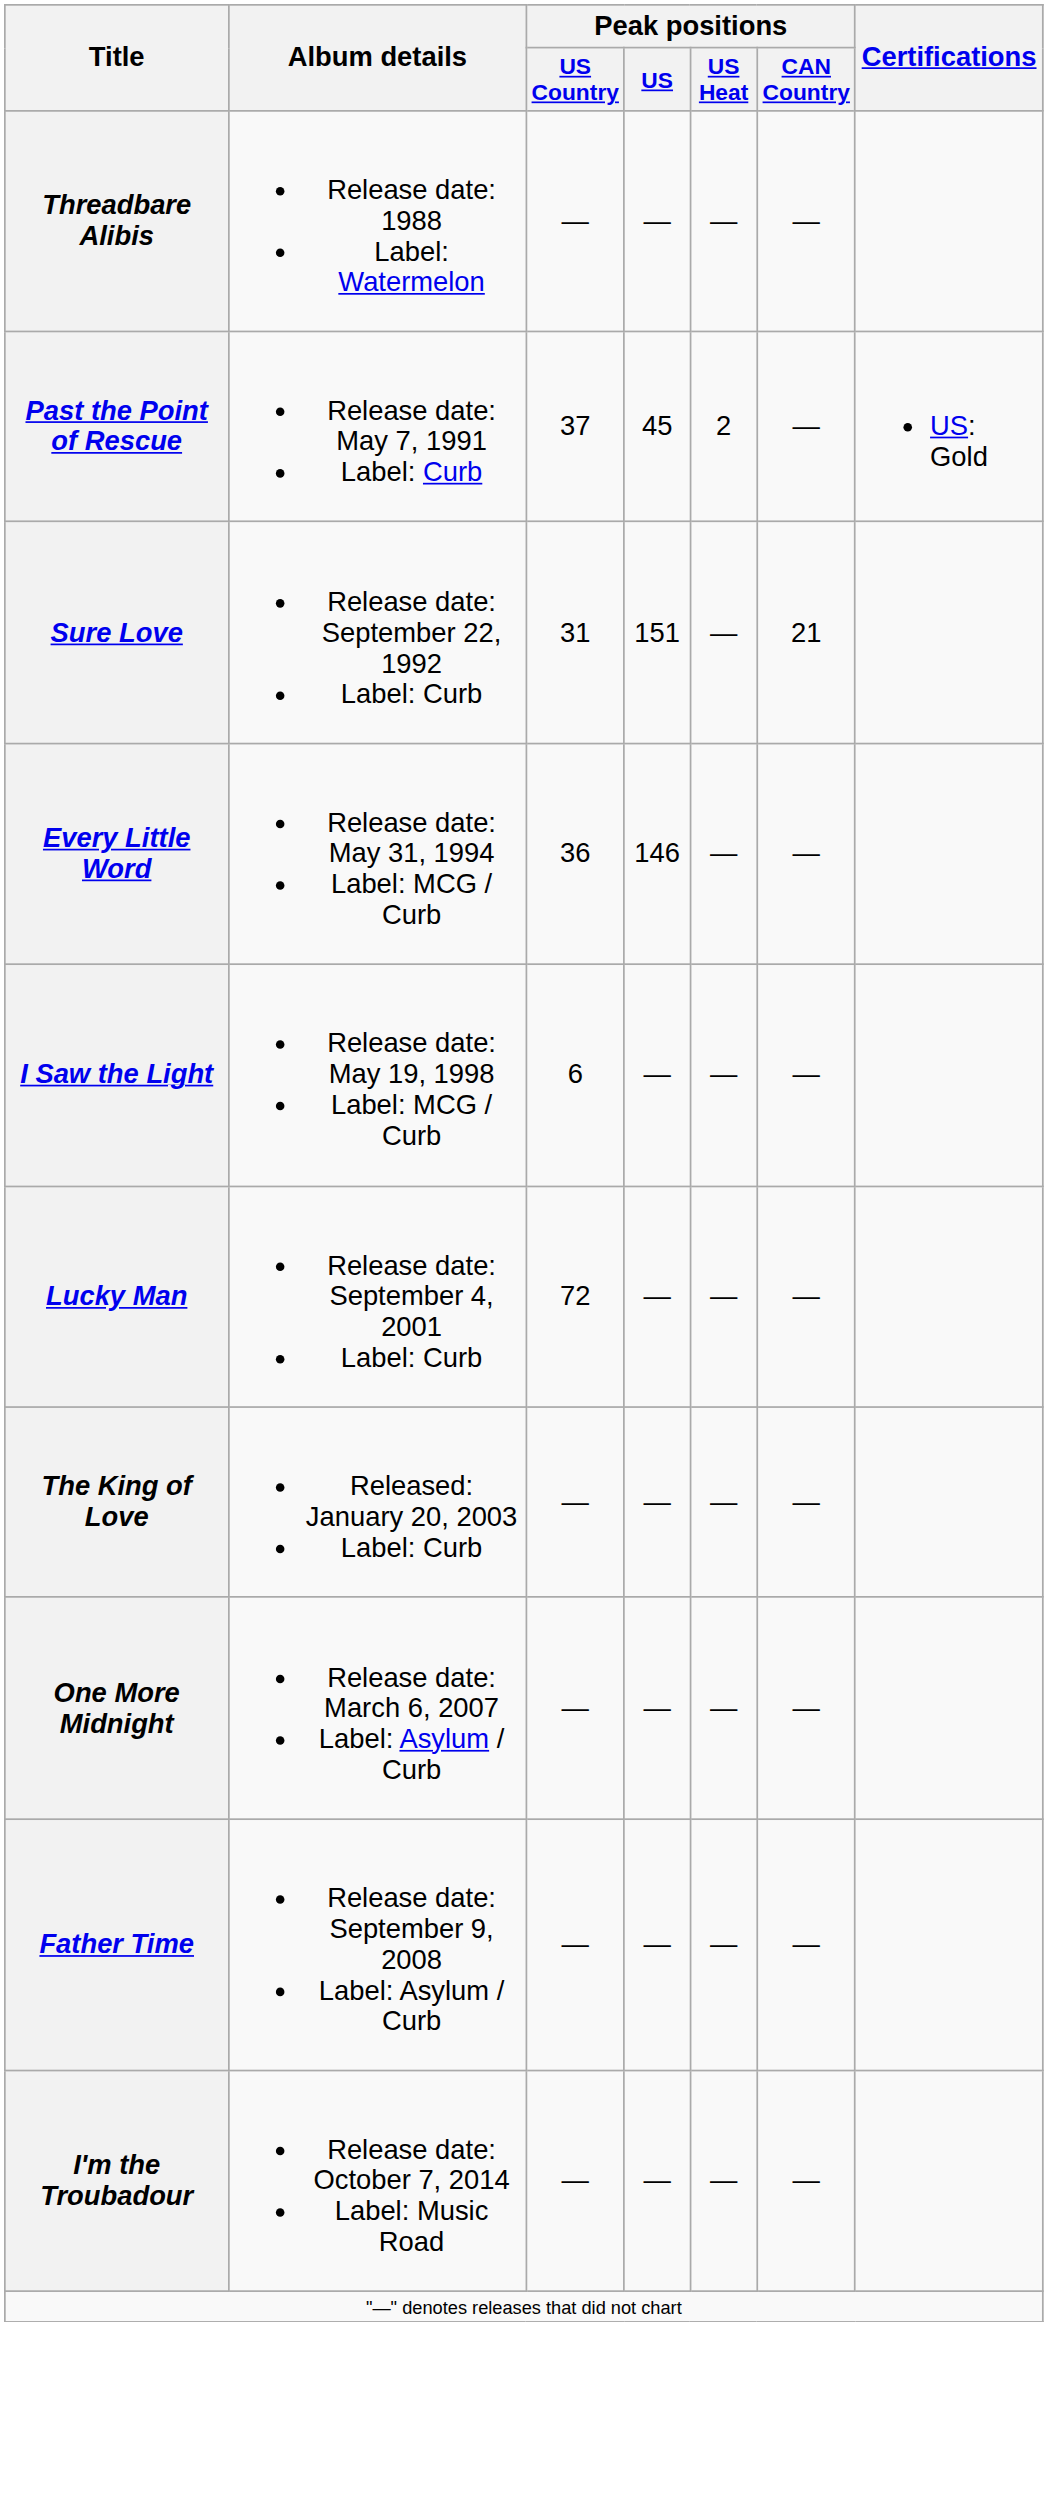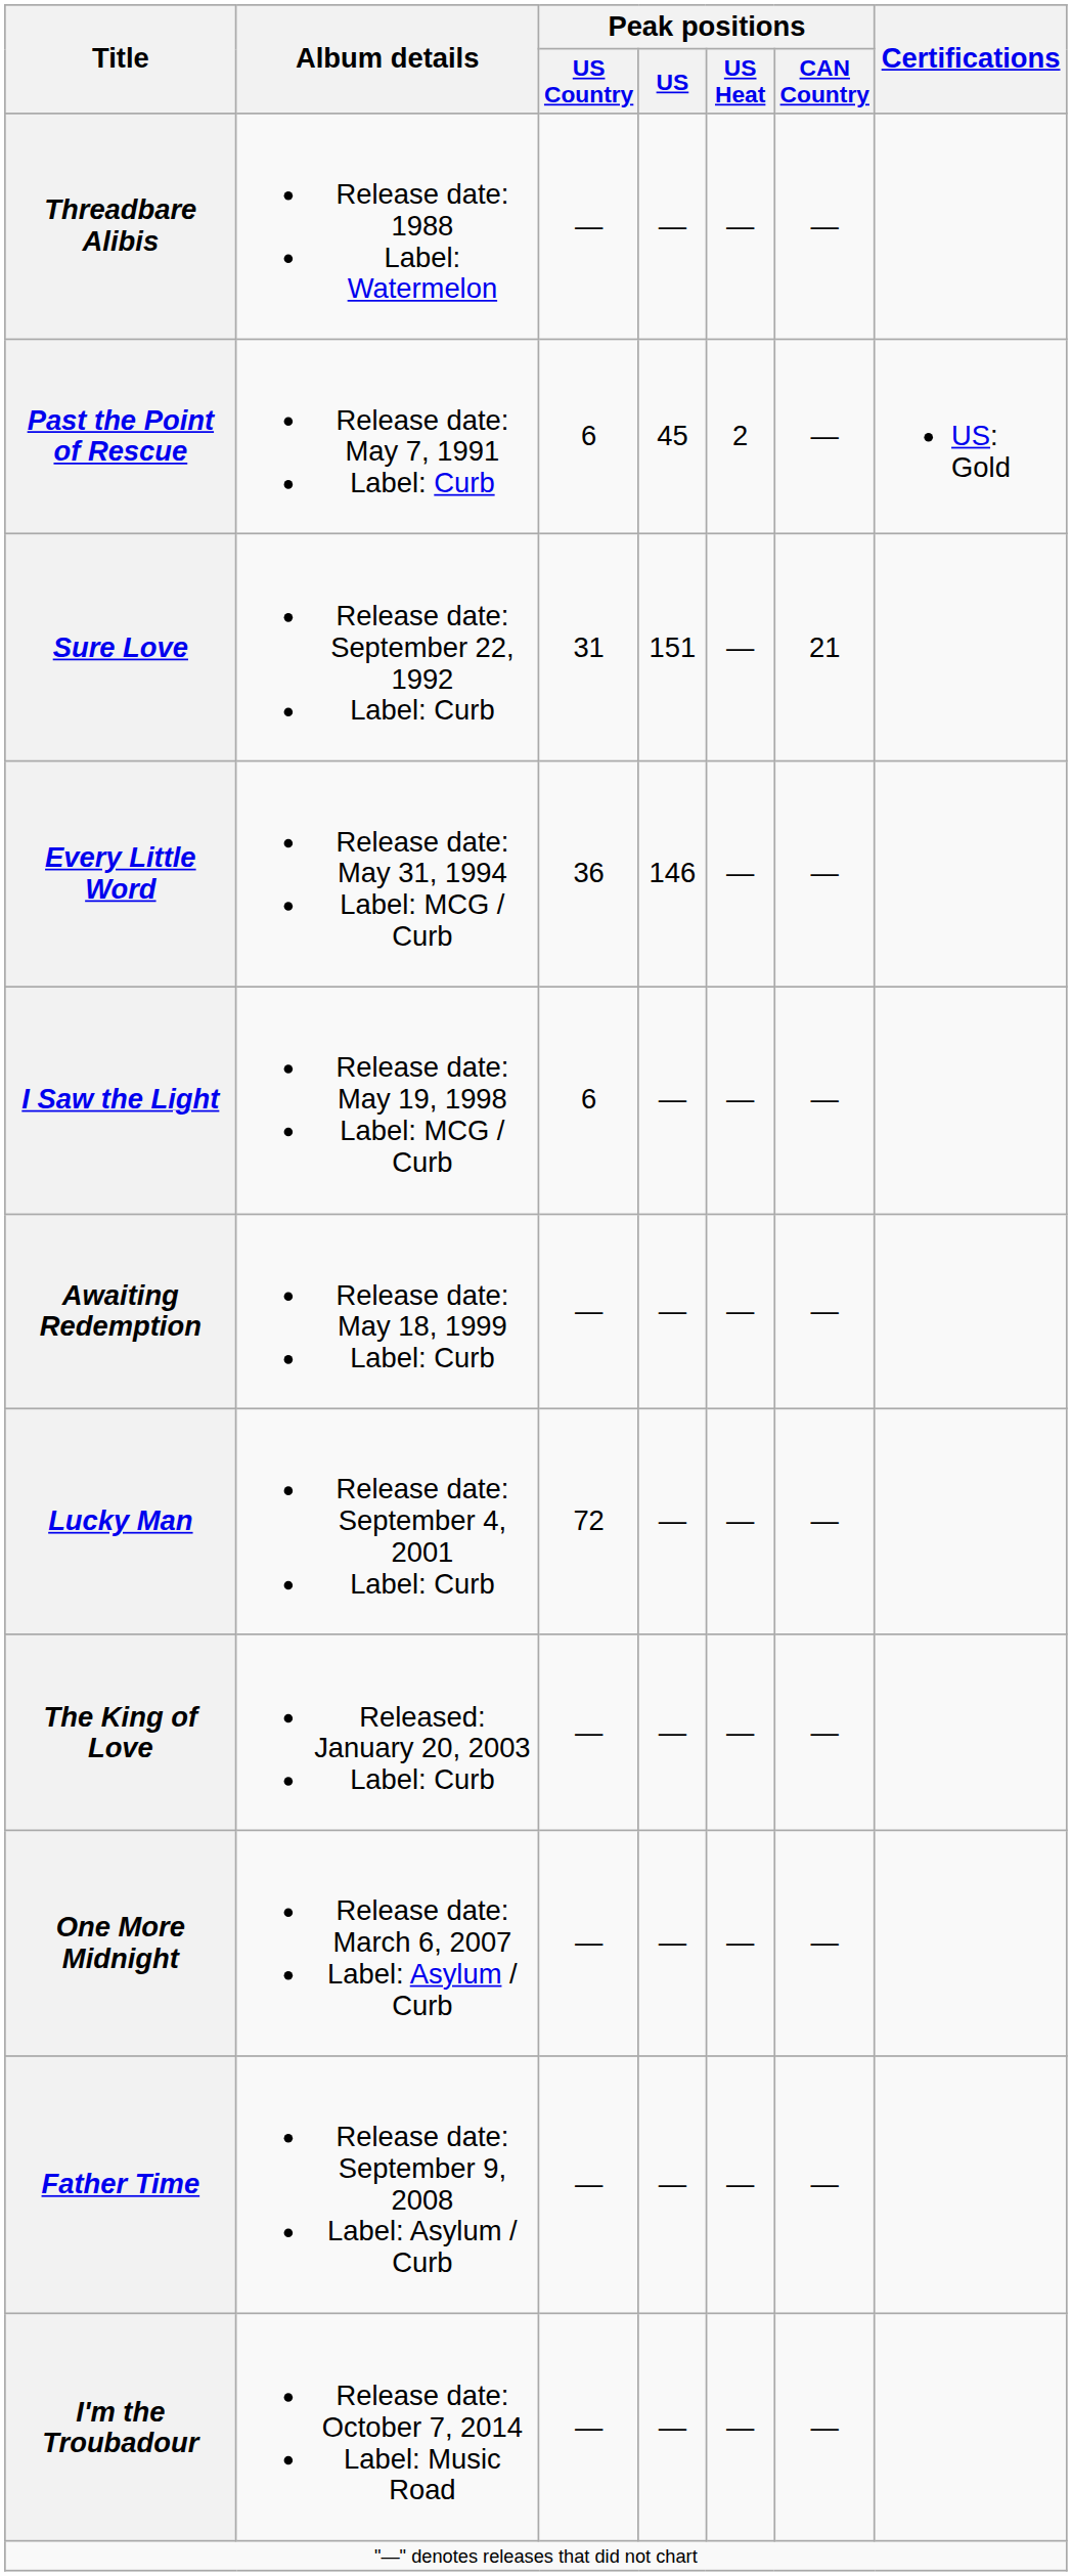Past the Point of Rescue | Peak positions / US Country: 37 -> 6
+ row: Awaiting Redemption | Release date: May 18, 1999 Label: Curb | — | — | — | —
